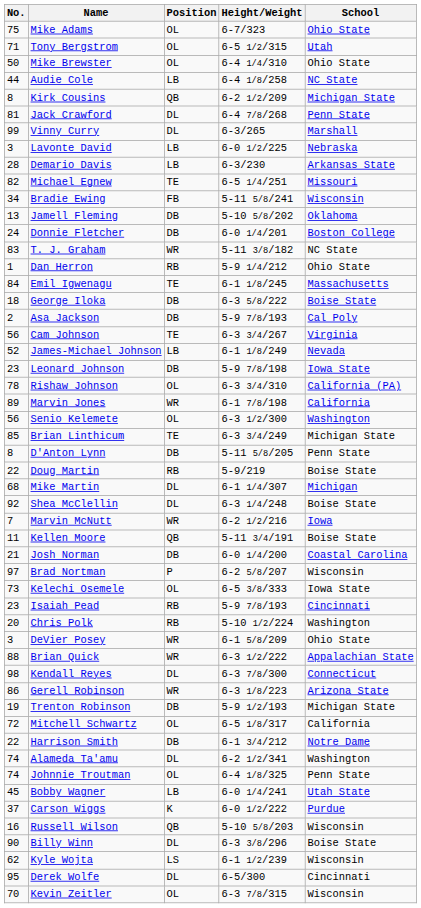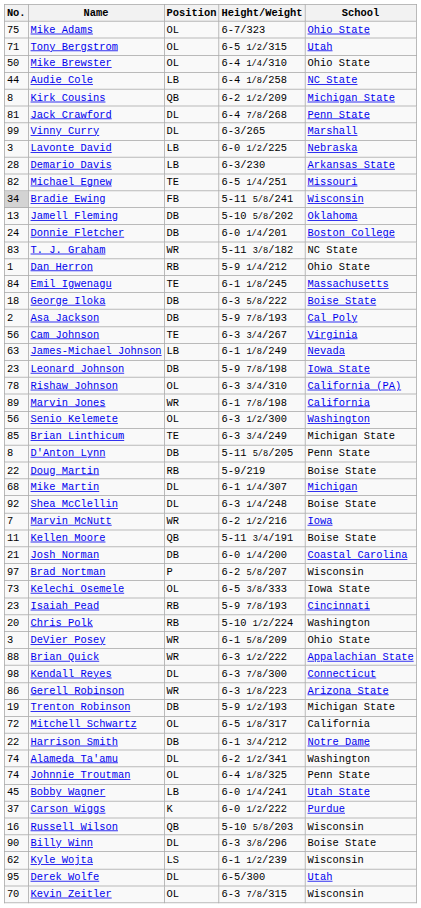Bradie Ewing | No.: no background -> lightgrey background
James-Michael Johnson | No.: 52 -> 63
Derek Wolfe | School: Cincinnati -> Utah
